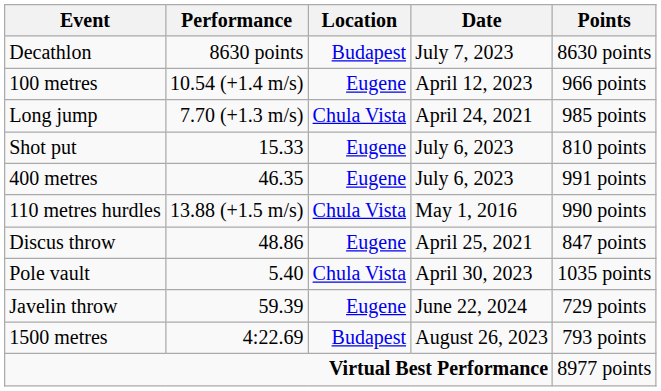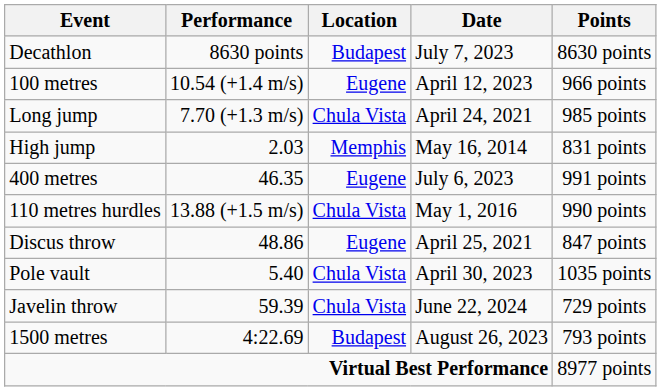- row: Shot put | 15.33 | Eugene | July 6, 2023 | 810 points
+ row: High jump | 2.03 | Memphis | May 16, 2014 | 831 points
Javelin throw | Location: Eugene -> Chula Vista
